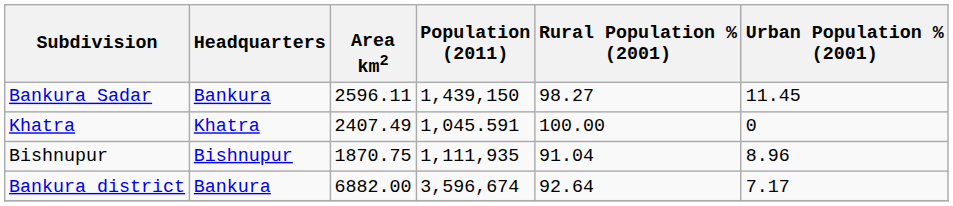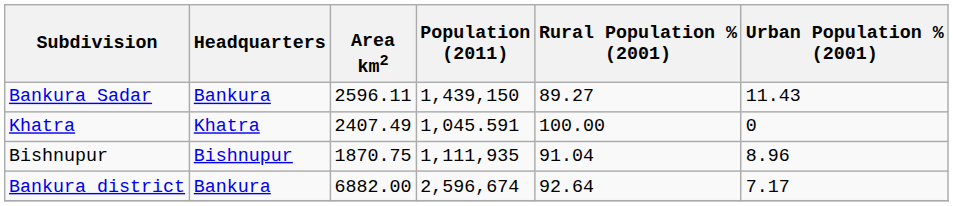Bankura Sadar | Rural Population % (2001): 98.27 -> 89.27
Bankura Sadar | Urban Population % (2001): 11.45 -> 11.43
Bankura district | Population (2011): 3,596,674 -> 2,596,674
